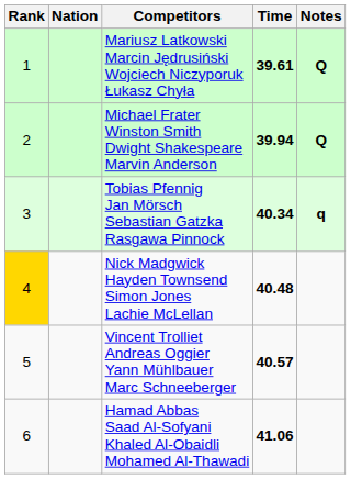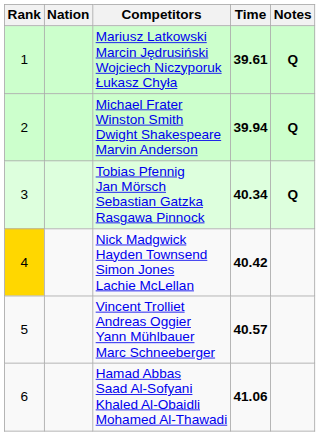Tobias Pfennig Jan Mörsch Sebastian Gatzka Rasgawa Pinnock | Notes: q -> Q
Nick Madgwick Hayden Townsend Simon Jones Lachie McLellan | Time: 40.48 -> 40.42
